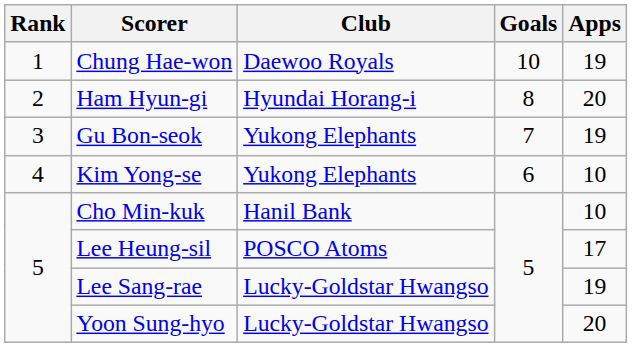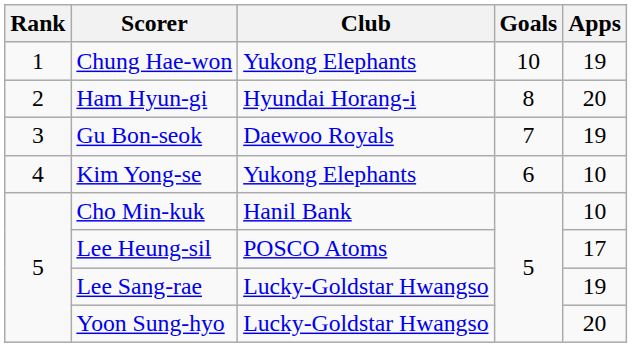Chung Hae-won | Club: Daewoo Royals -> Yukong Elephants
Gu Bon-seok | Club: Yukong Elephants -> Daewoo Royals
